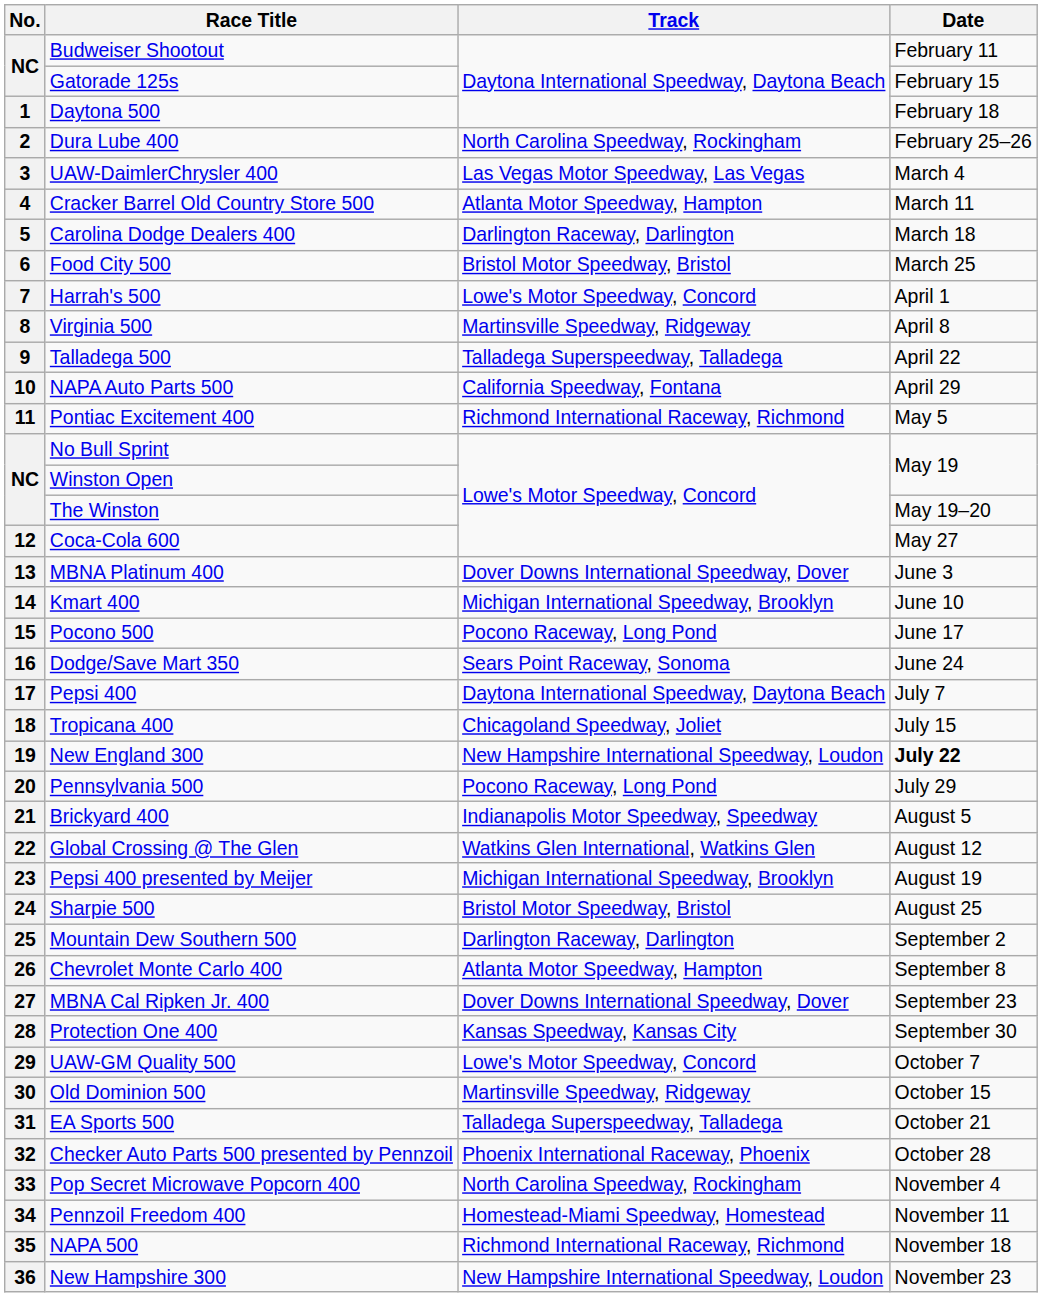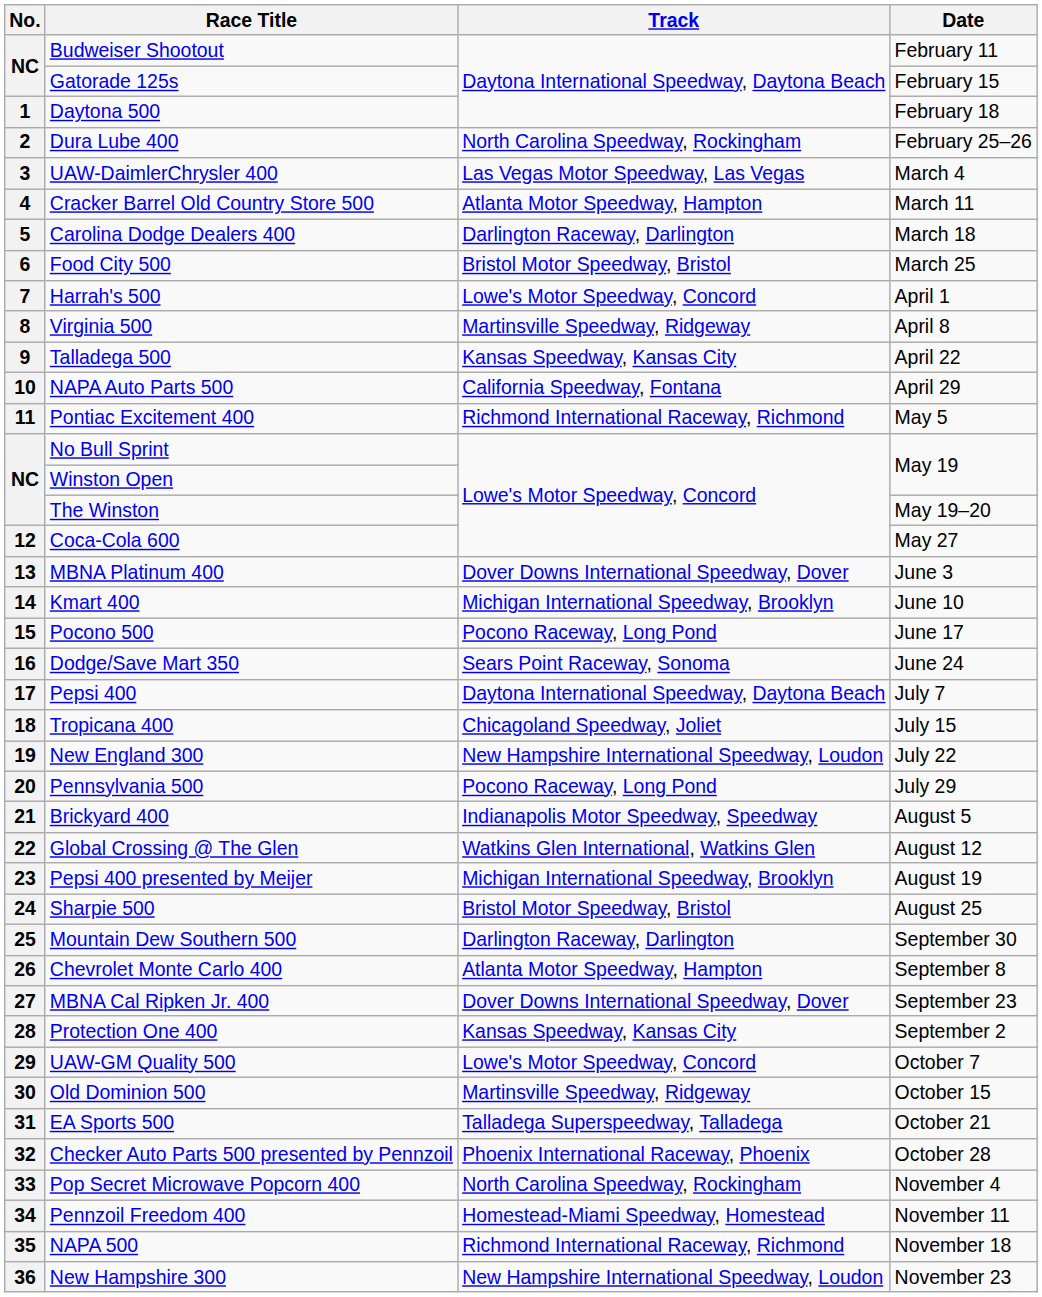9 | Track: Talladega Superspeedway, Talladega -> Kansas Speedway, Kansas City
19 | Date: bold -> normal
25 | Date: September 2 -> September 30
28 | Date: September 30 -> September 2
